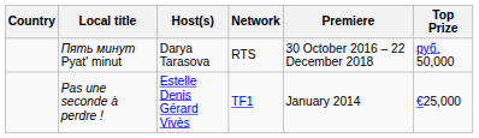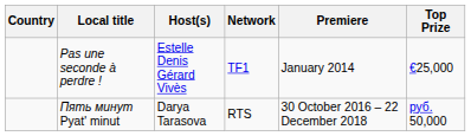rows swapped: Pas une seconde à perdre ! <-> Пять минут Pyat' minut
